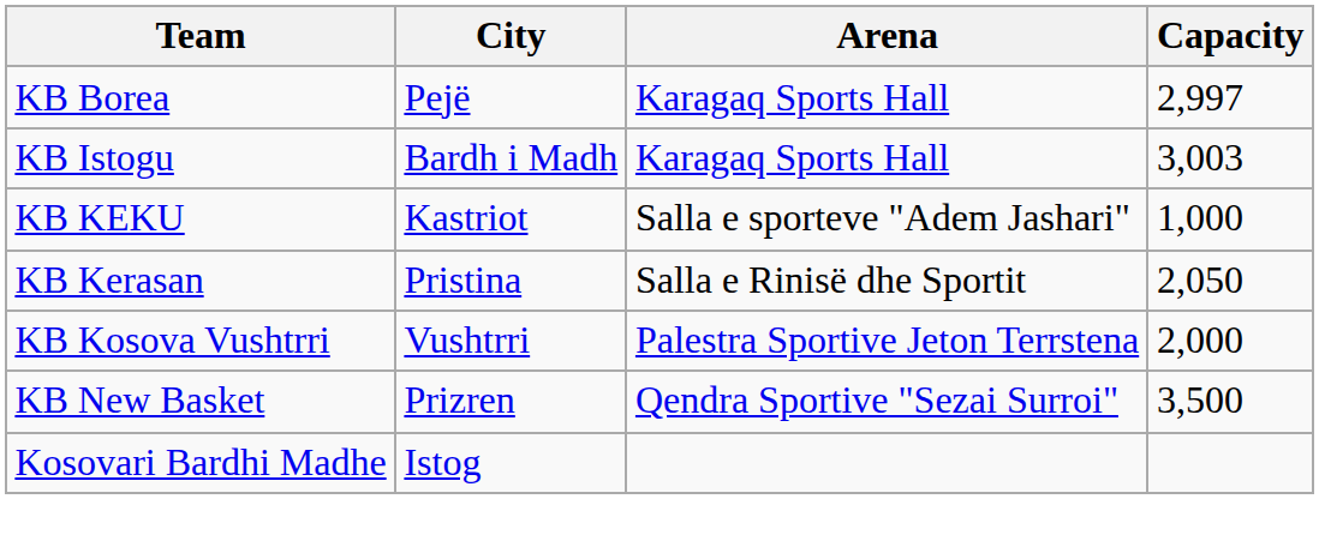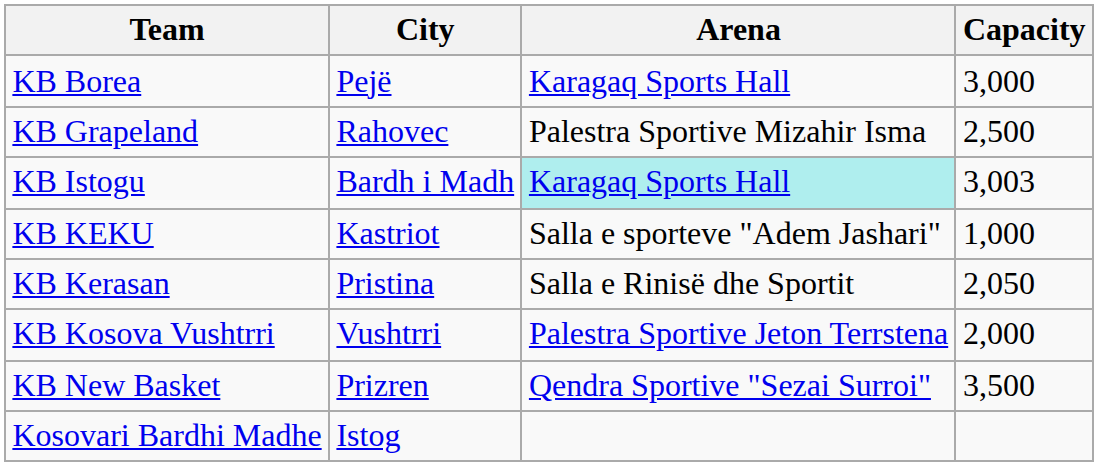KB Borea | Capacity: 2,997 -> 3,000
+ row: KB Grapeland | Rahovec | Palestra Sportive Mizahir Isma | 2,500
KB Istogu | Arena: no background -> paleturquoise background
